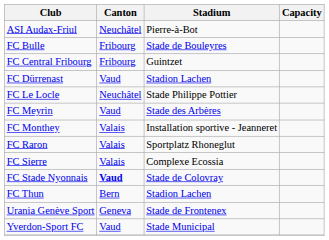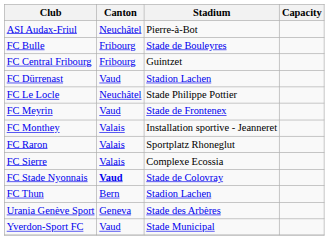FC Meyrin | Stadium: Stade des Arbères -> Stade de Frontenex
Urania Genève Sport | Stadium: Stade de Frontenex -> Stade des Arbères
